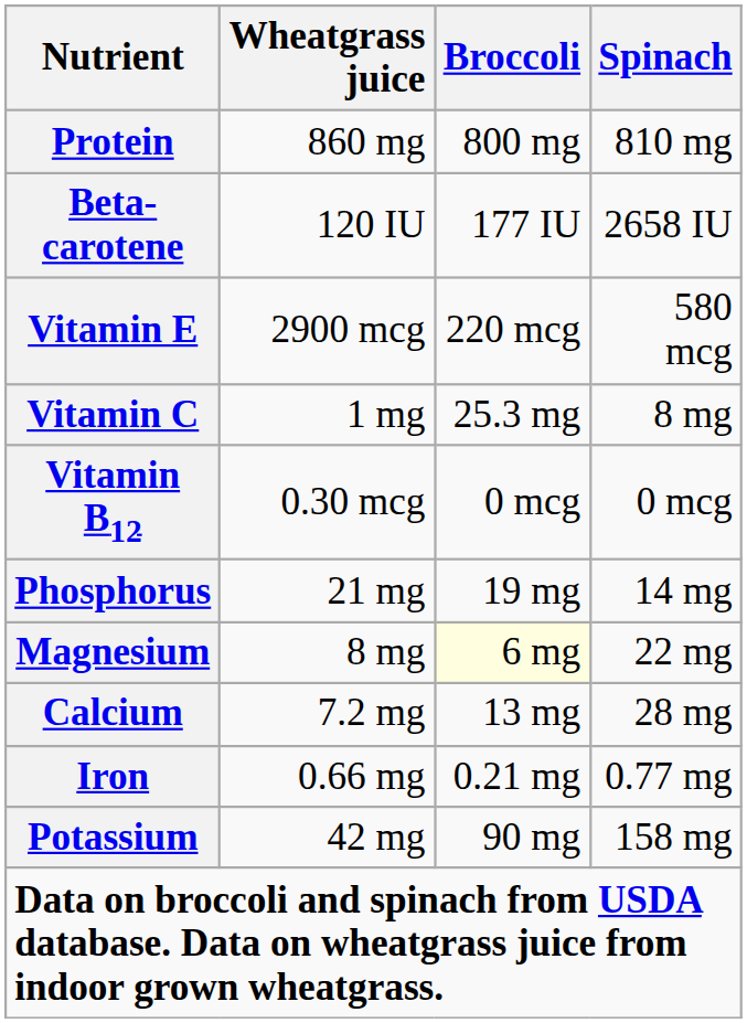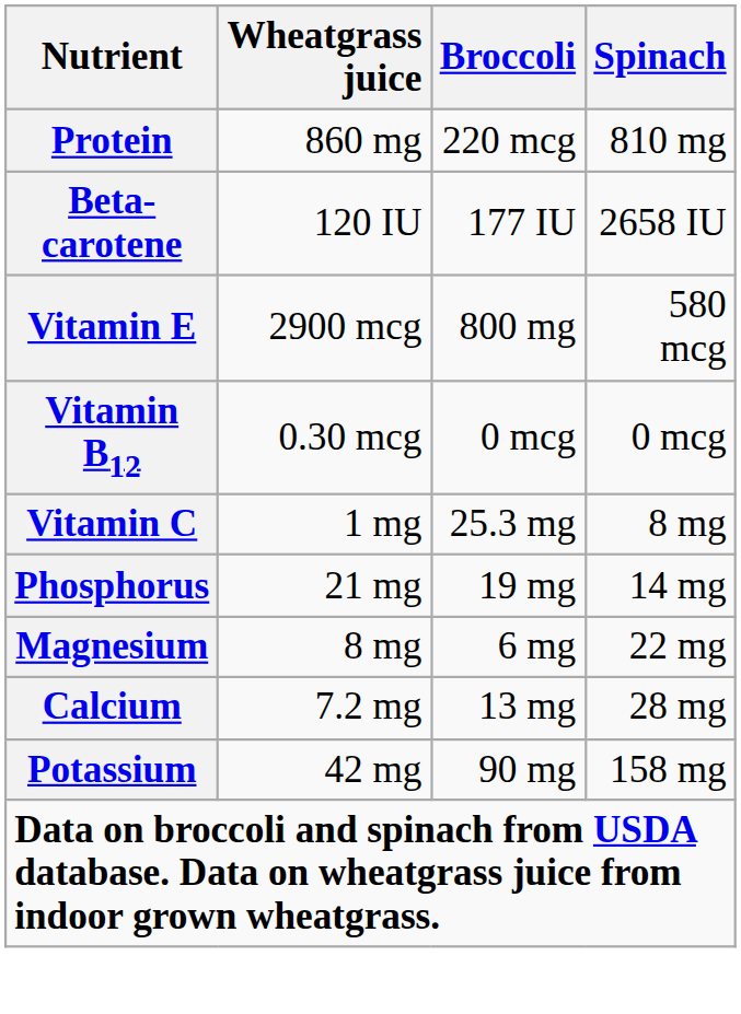Protein | Broccoli: 800 mg -> 220 mcg
Vitamin E | Broccoli: 220 mcg -> 800 mg
rows swapped: Vitamin C <-> Vitamin B12
Magnesium | Broccoli: lightyellow background -> no background
- row: Iron | 0.66 mg | 0.21 mg | 0.77 mg
